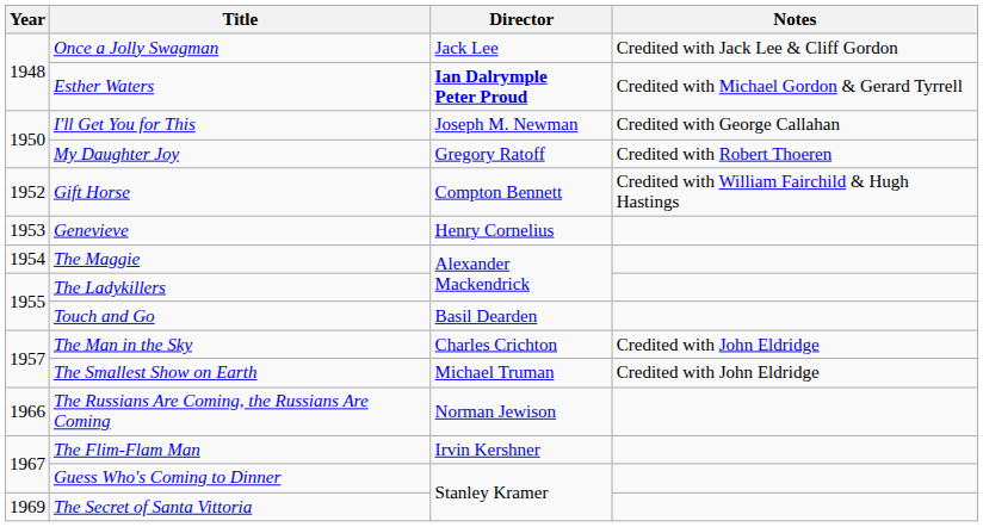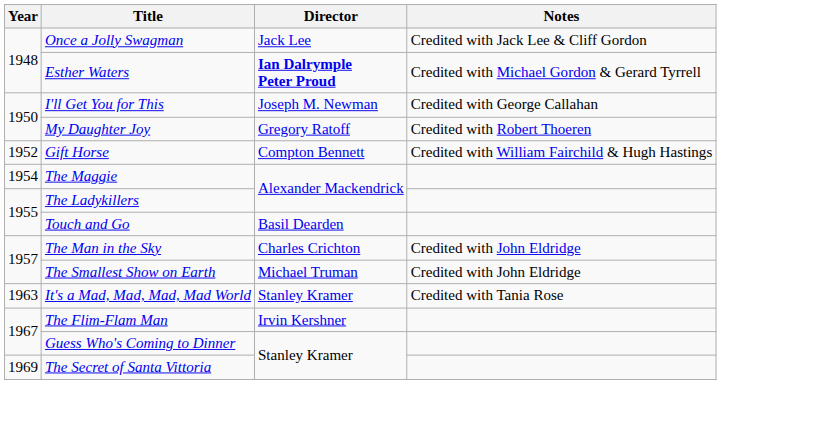- row: 1953 | Genevieve | Henry Cornelius
+ row: 1963 | It's a Mad, Mad, Mad, Mad World | Stanley Kramer | Credited with Tania Rose
- row: 1966 | The Russians Are Coming, the Russians Are Coming | Norman Jewison
